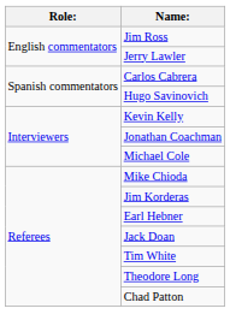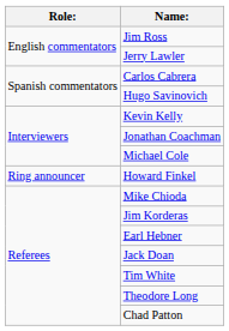+ row: Ring announcer | Howard Finkel
